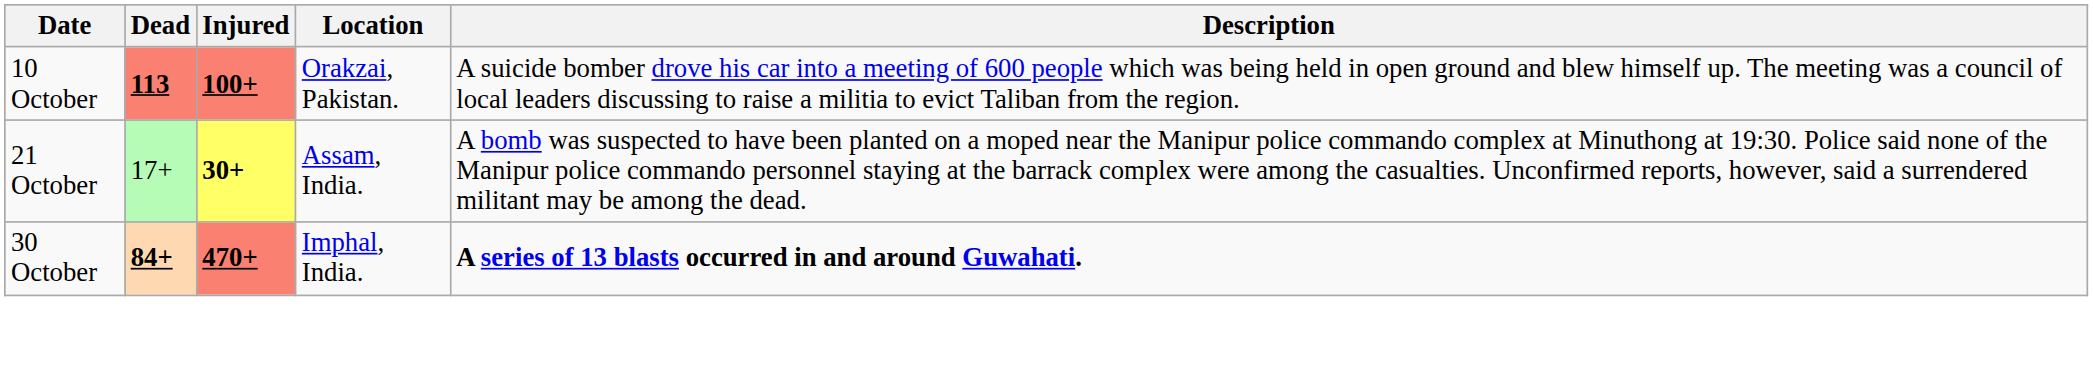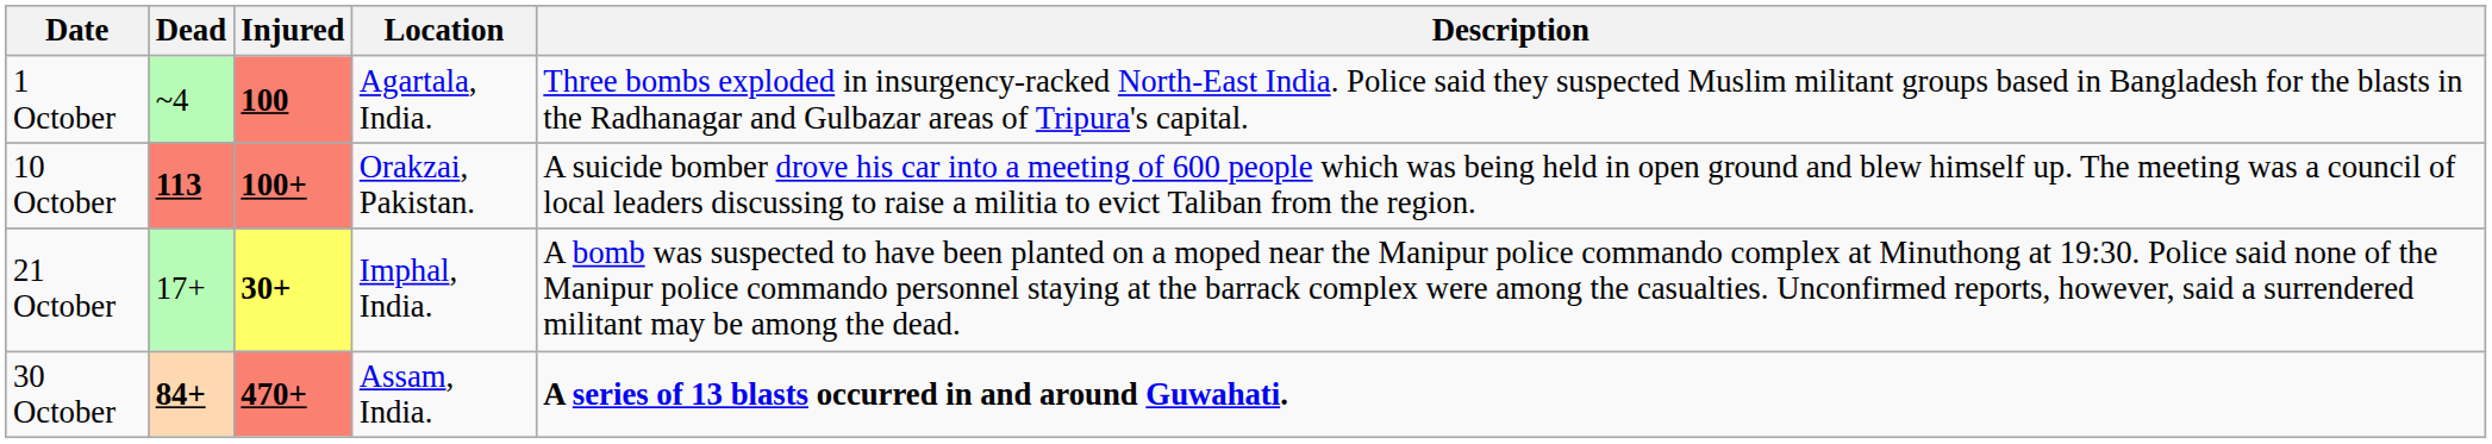+ row: 1 October | ~4 | 100 | Agartala, India. | Three bombs exploded in insurgency-racked North-East India. Police said they suspected Muslim militant groups based in Bangladesh for the blasts in the Radhanagar and Gulbazar areas of Tripura's capital.
21 October | Location: Assam, India. -> Imphal, India.
30 October | Location: Imphal, India. -> Assam, India.
